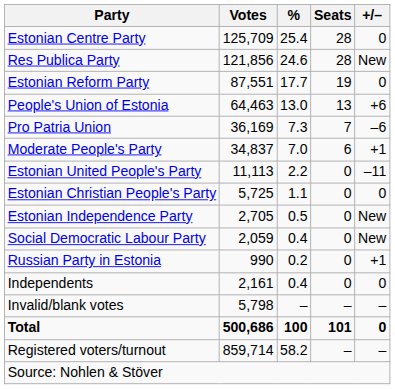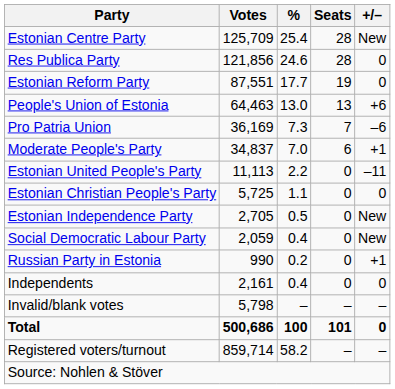Estonian Centre Party | +/–: 0 -> New
Res Publica Party | +/–: New -> 0
